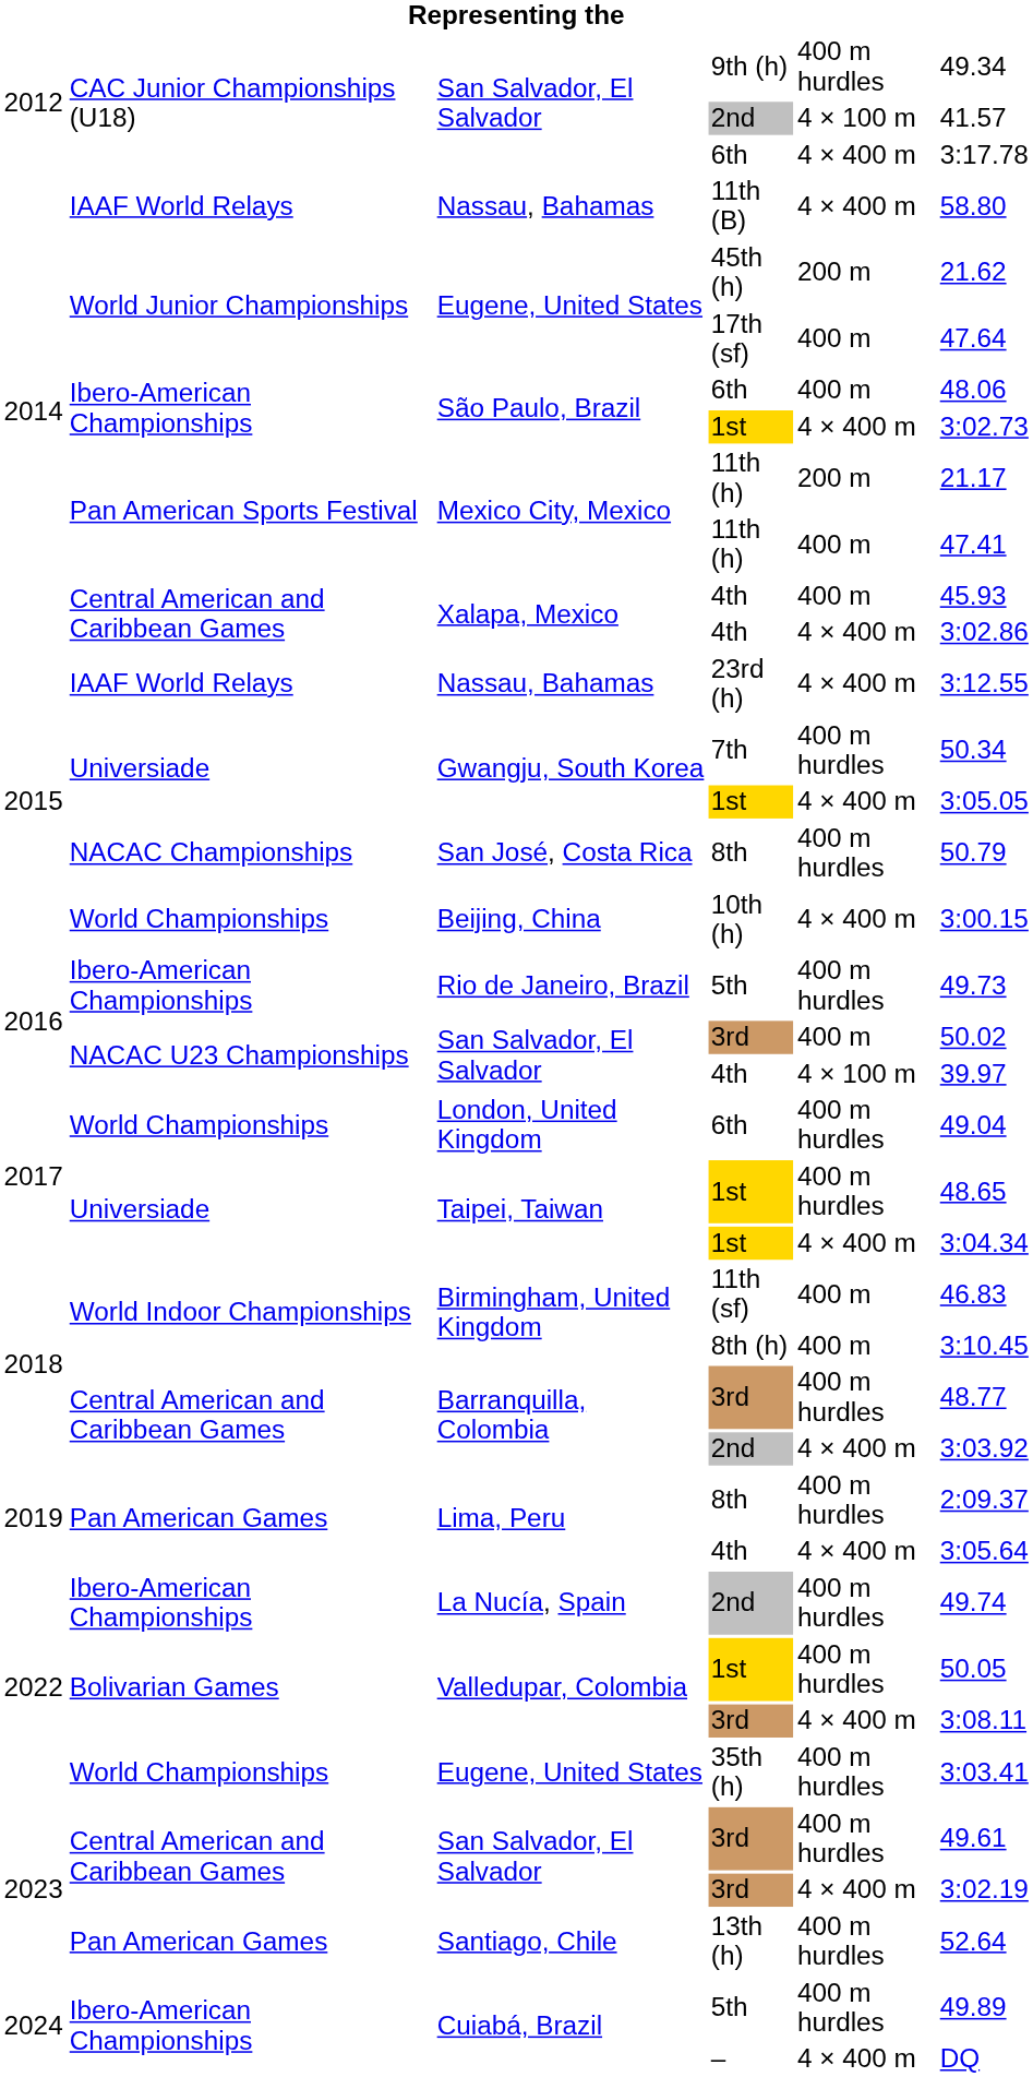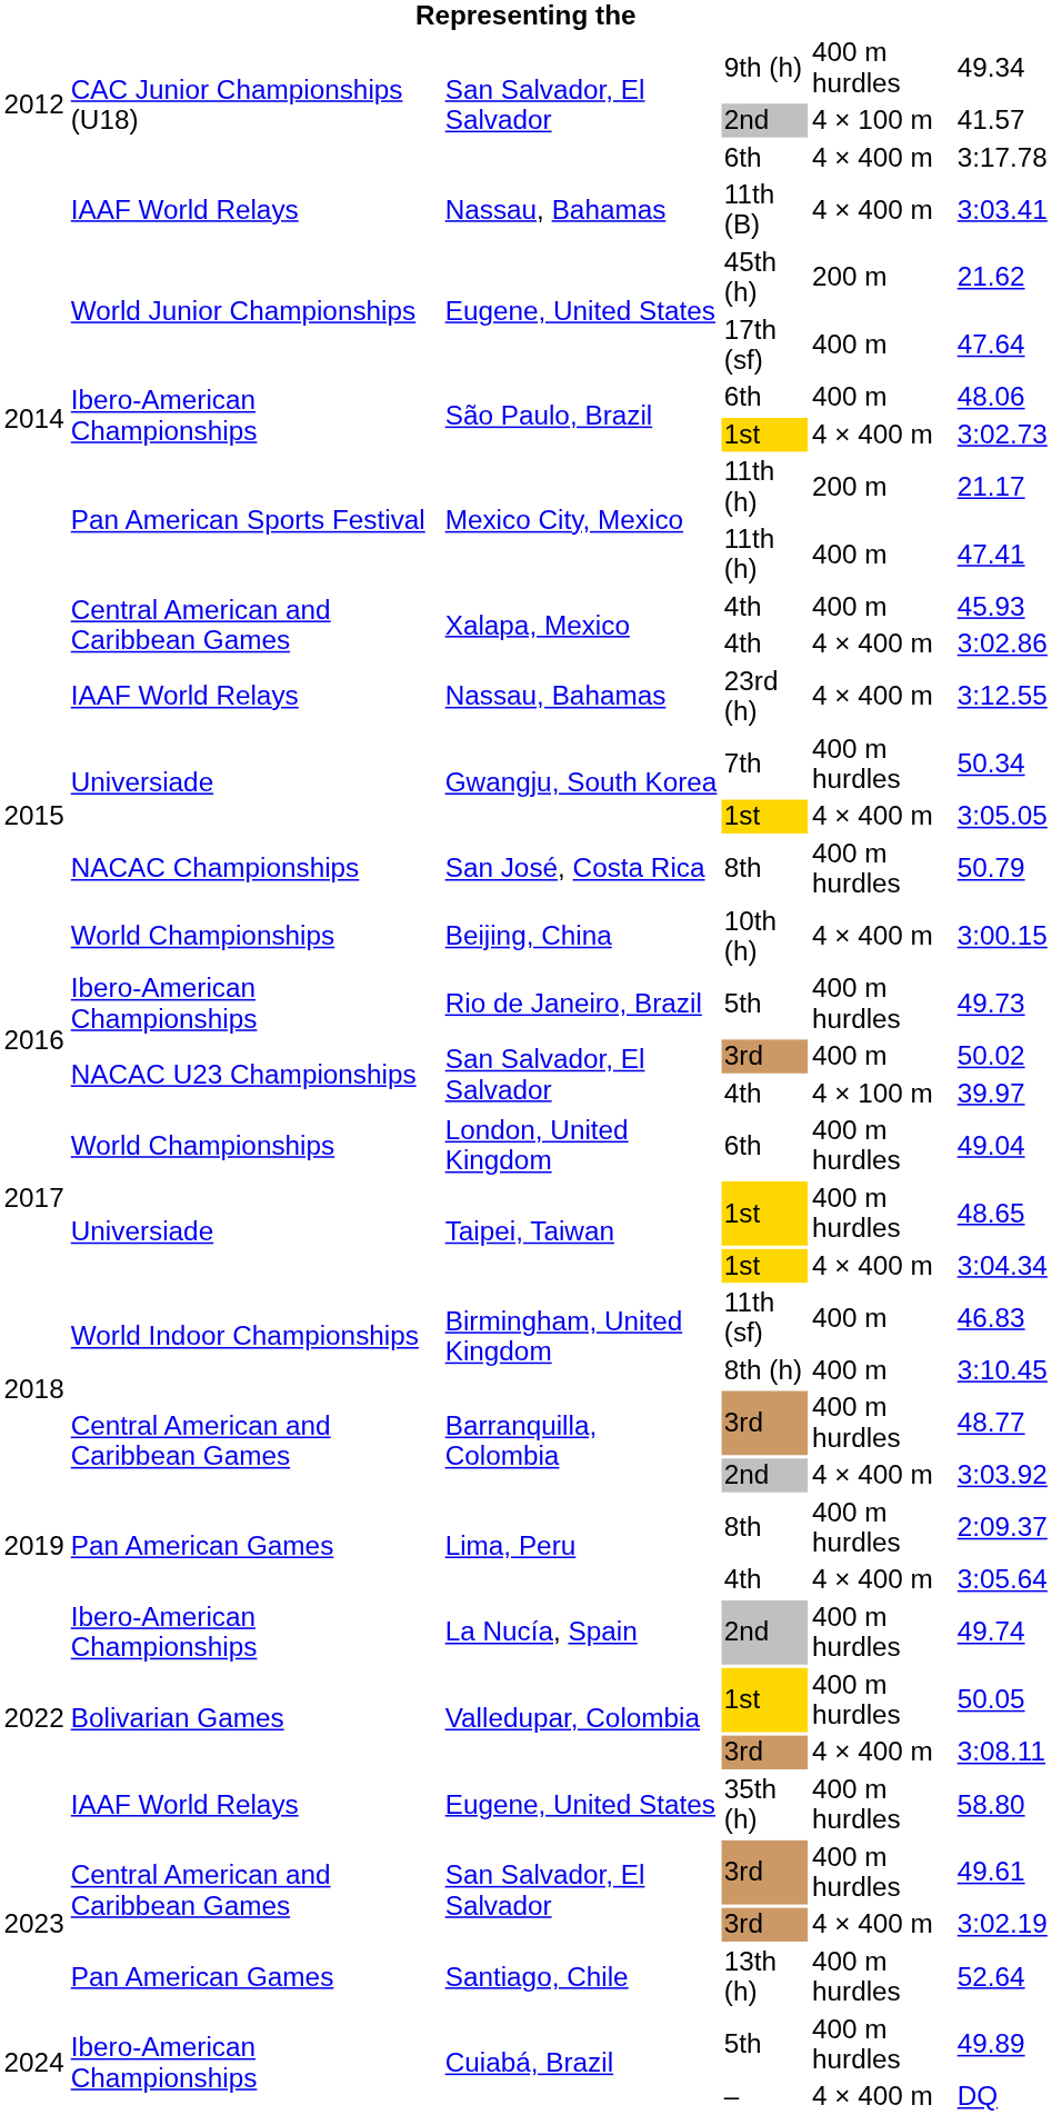11th (B) | column 6: 58.80 -> 3:03.41
35th (h) | column 2: World Championships -> IAAF World Relays
35th (h) | column 6: 3:03.41 -> 58.80
